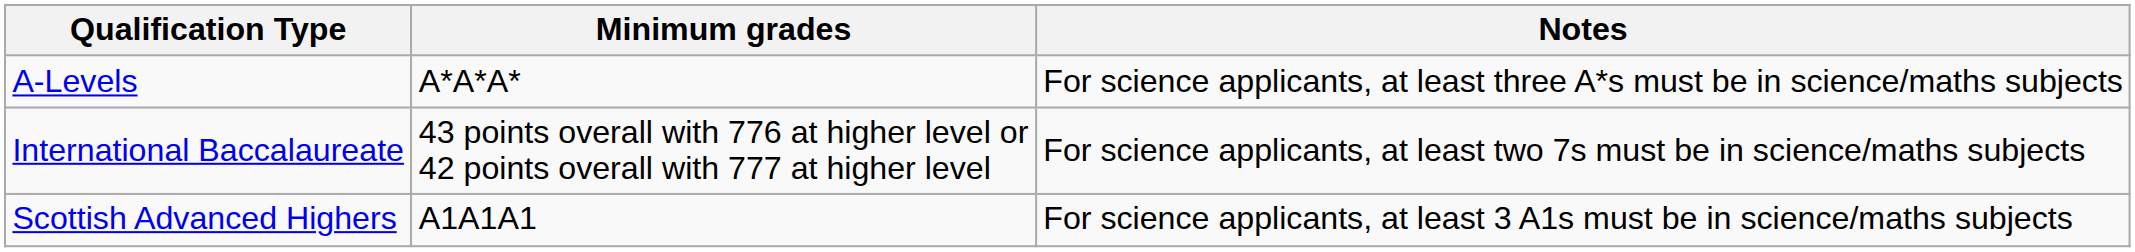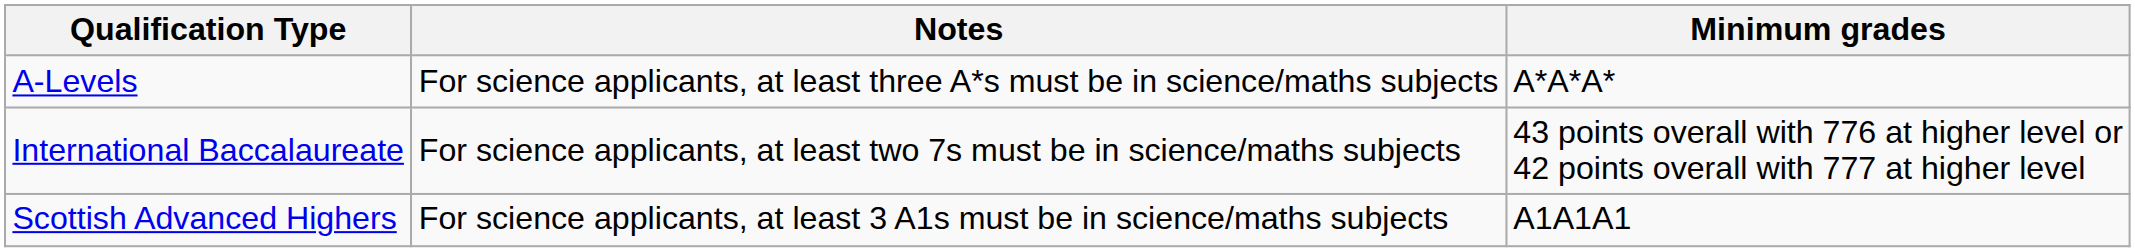columns swapped: Minimum grades <-> Notes
